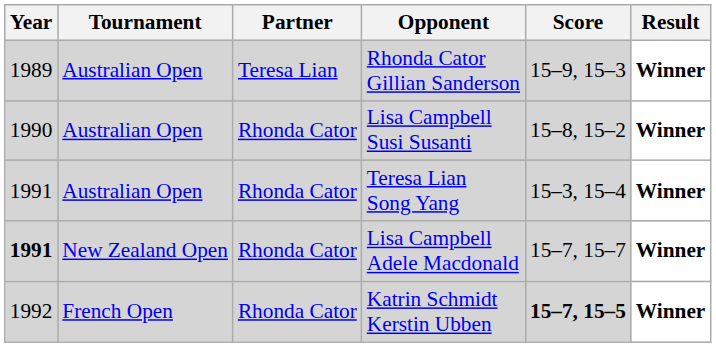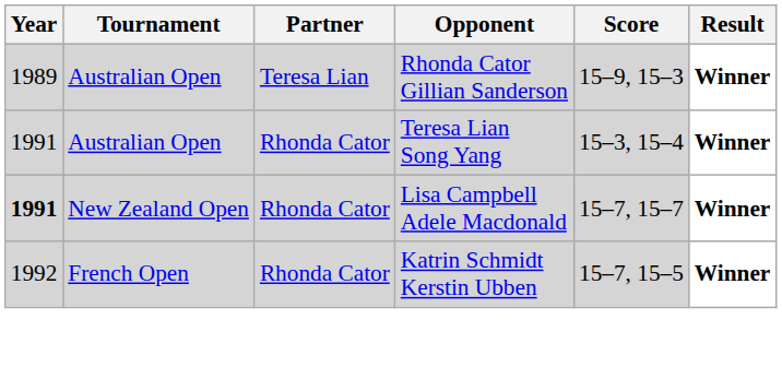- row: 1990 | Australian Open | Rhonda Cator | Lisa Campbell Susi Susanti | 15–8, 15–2 | Winner
Katrin Schmidt Kerstin Ubben | Score: bold -> normal
